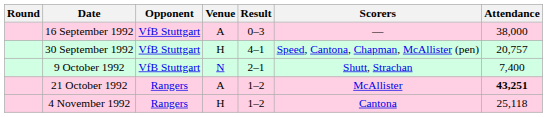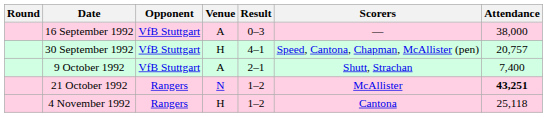9 October 1992 | Venue: N -> A
21 October 1992 | Venue: A -> N
